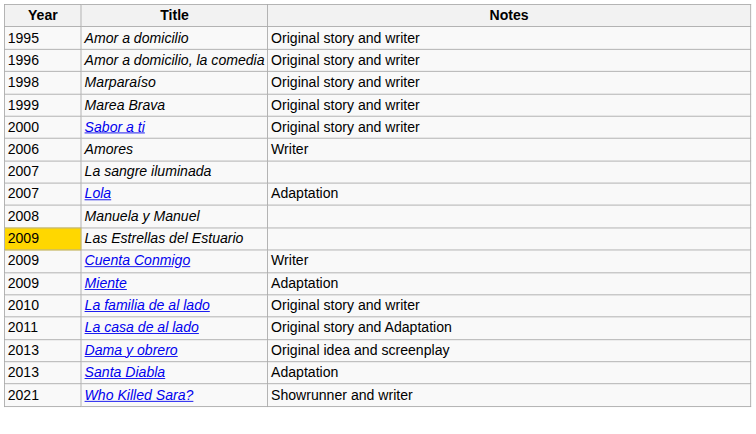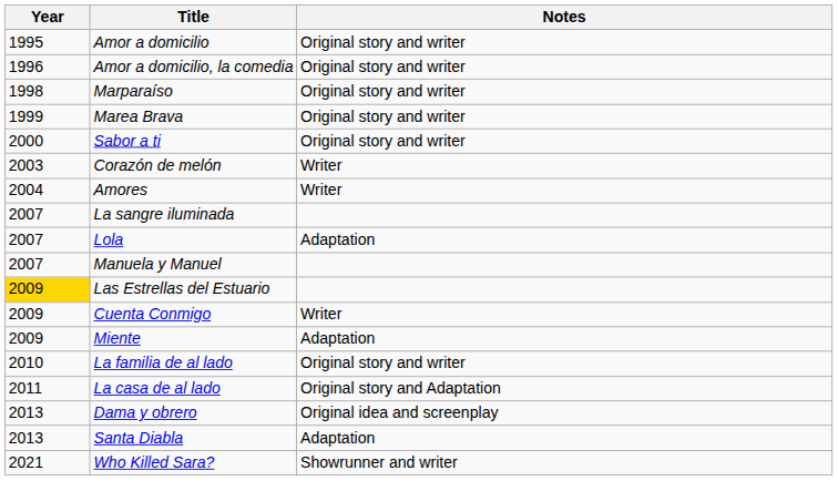+ row: 2003 | Corazón de melón | Writer
Amores | Year: 2006 -> 2004
Manuela y Manuel | Year: 2008 -> 2007
